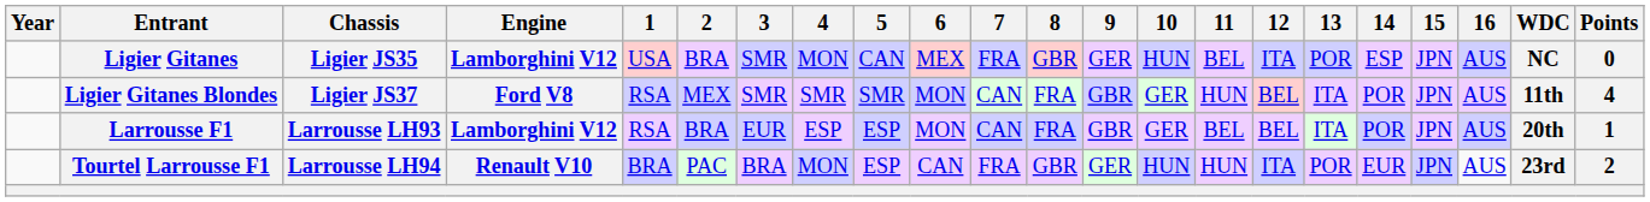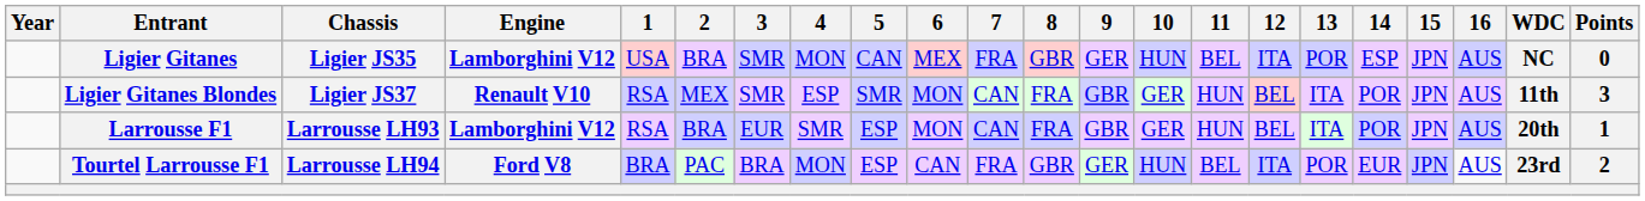Ligier Gitanes Blondes | Engine: Ford V8 -> Renault V10
Ligier Gitanes Blondes | 4: SMR -> ESP
Ligier Gitanes Blondes | Points: 4 -> 3
Larrousse F1 | 4: ESP -> SMR
Larrousse F1 | 11: BEL -> HUN
Tourtel Larrousse F1 | Engine: Renault V10 -> Ford V8
Tourtel Larrousse F1 | 11: HUN -> BEL
